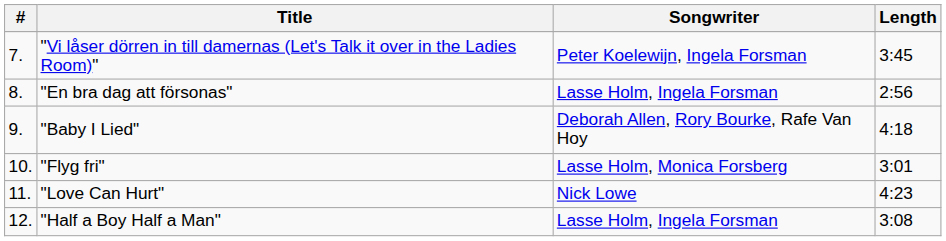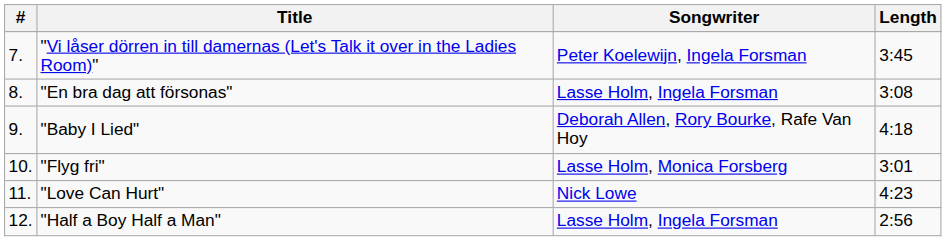"En bra dag att försonas" | Length: 2:56 -> 3:08
"Half a Boy Half a Man" | Length: 3:08 -> 2:56
